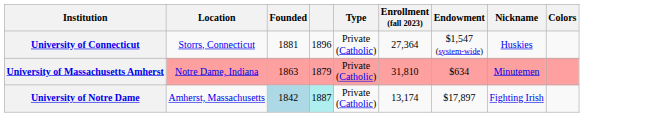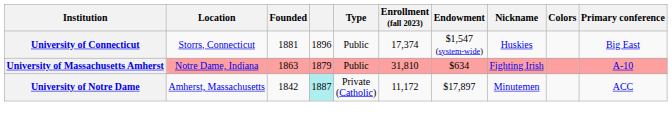+ column: Primary conference | Big East | A-10 | ACC
University of Connecticut | Type: Private (Catholic) -> Public
University of Connecticut | Enrollment (fall 2023): 27,364 -> 17,374
University of Massachusetts Amherst | Type: Private (Catholic) -> Public
University of Massachusetts Amherst | Nickname: Minutemen -> Fighting Irish
University of Notre Dame | Founded: lightblue background -> no background
University of Notre Dame | Enrollment (fall 2023): 13,174 -> 11,172
University of Notre Dame | Nickname: Fighting Irish -> Minutemen
